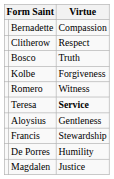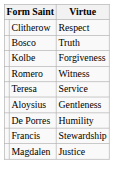- row: Bernadette | Compassion
Teresa | Virtue: bold -> normal
rows swapped: De Porres <-> Francis
